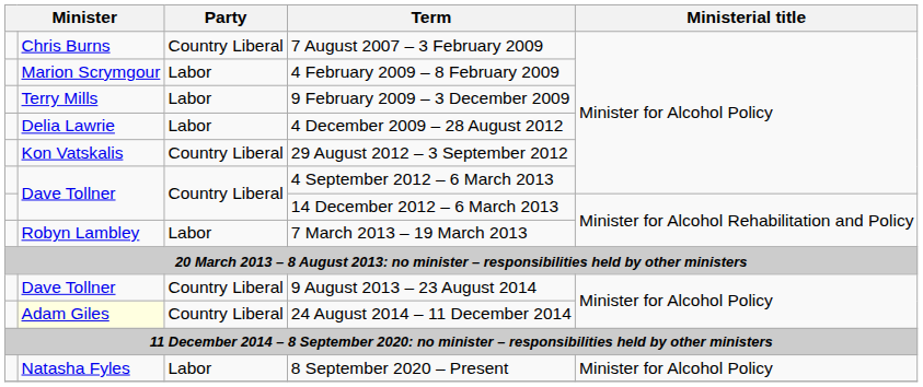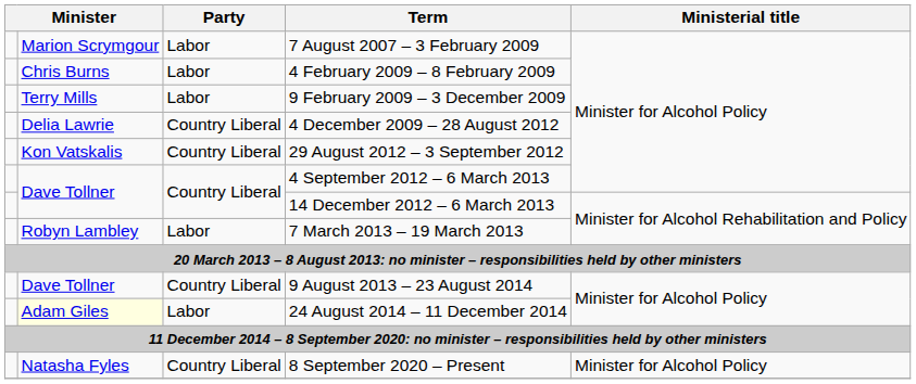7 August 2007 – 3 February 2009 | column 2: Chris Burns -> Marion Scrymgour
7 August 2007 – 3 February 2009 | Party: Country Liberal -> Labor
4 February 2009 – 8 February 2009 | column 2: Marion Scrymgour -> Chris Burns
4 December 2009 – 28 August 2012 | Party: Labor -> Country Liberal
24 August 2014 – 11 December 2014 | Party: Country Liberal -> Labor
8 September 2020 – Present | Party: Labor -> Country Liberal
